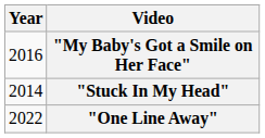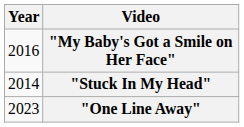"One Line Away" | Year: 2022 -> 2023
